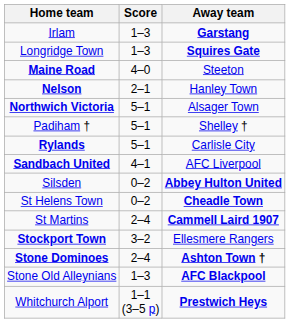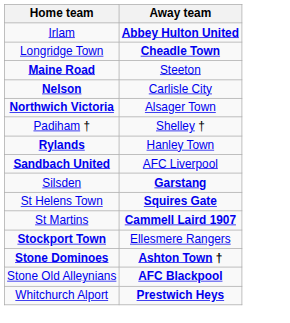- column: Score | 1–3 | 1–3 | 4–0 | 2–1 | 5–1 | 5–1 | 5–1 | 4–1 | 0–2 | 0–2 | 2–4 | 3–2 | 2–4 | 1–3 | 1–1 (3–5 p)
Irlam | Away team: Garstang -> Abbey Hulton United
Longridge Town | Away team: Squires Gate -> Cheadle Town
Nelson | Away team: Hanley Town -> Carlisle City
Rylands | Away team: Carlisle City -> Hanley Town
Silsden | Away team: Abbey Hulton United -> Garstang
St Helens Town | Away team: Cheadle Town -> Squires Gate
